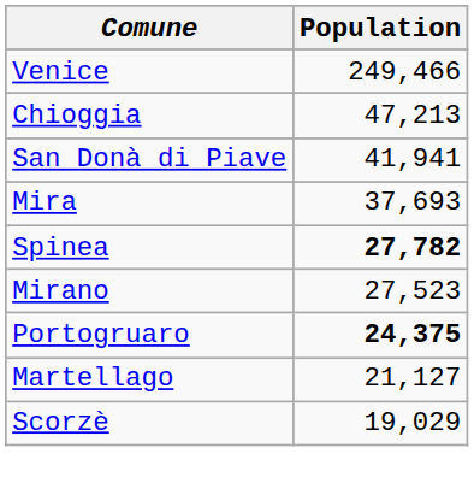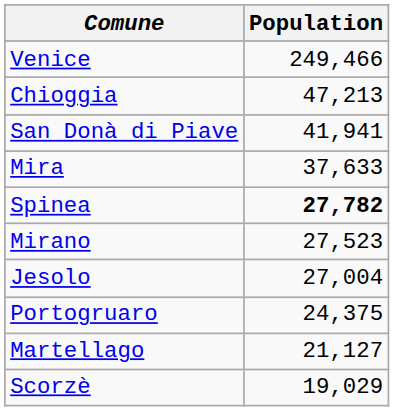Mira | Population: 37,693 -> 37,633
+ row: Jesolo | 27,004
Portogruaro | Population: bold -> normal
